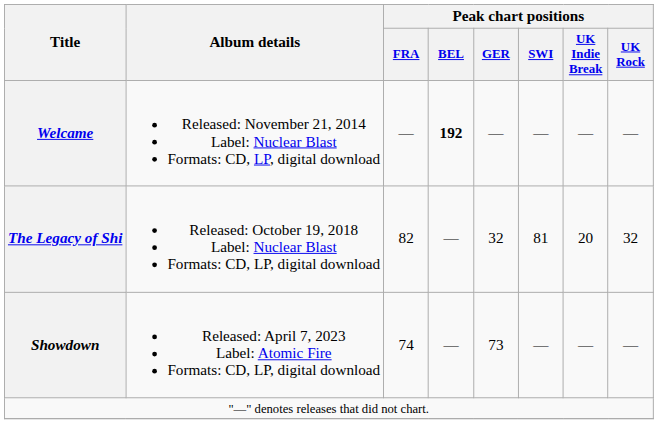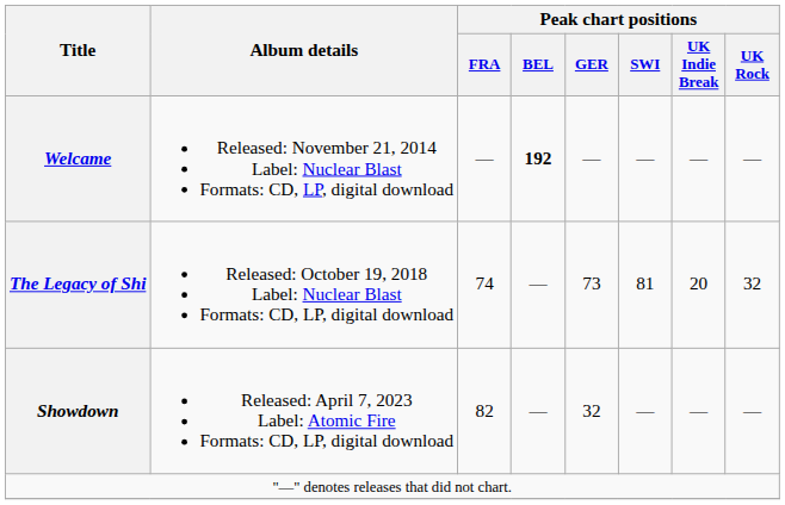The Legacy of Shi | Peak chart positions / FRA: 82 -> 74
The Legacy of Shi | Peak chart positions / GER: 32 -> 73
Showdown | Peak chart positions / FRA: 74 -> 82
Showdown | Peak chart positions / GER: 73 -> 32
